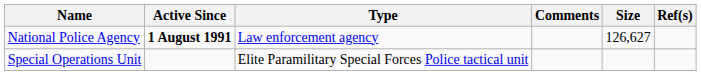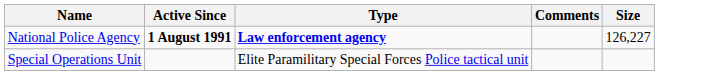- column: Ref(s)
National Police Agency | Type: normal -> bold
National Police Agency | Size: 126,627 -> 126,227
